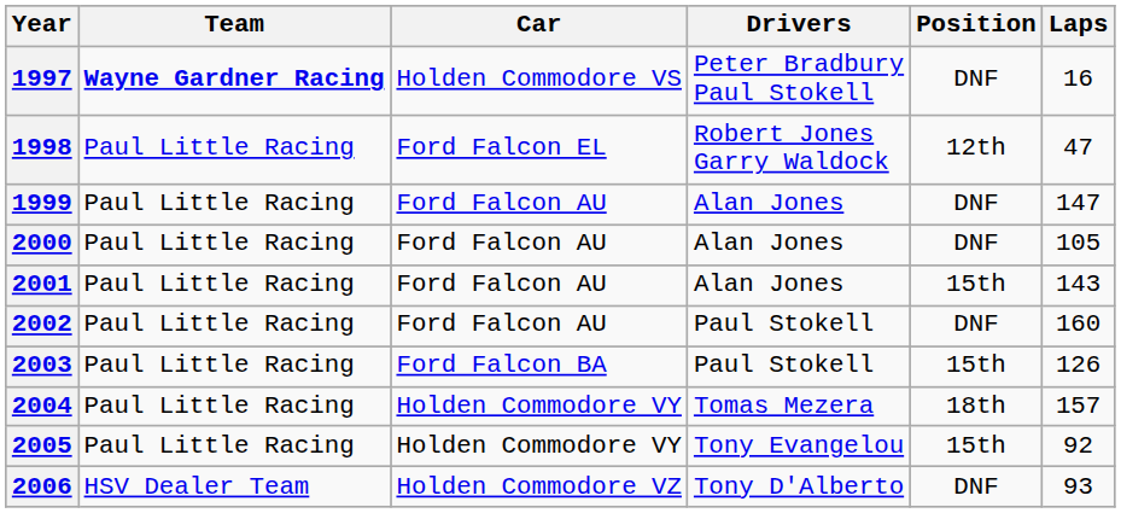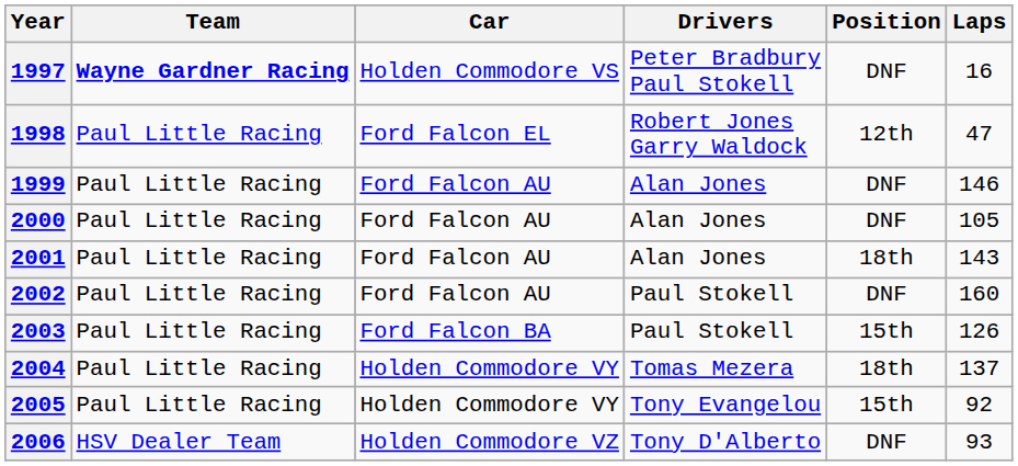1999 | Laps: 147 -> 146
2001 | Position: 15th -> 18th
2004 | Laps: 157 -> 137
